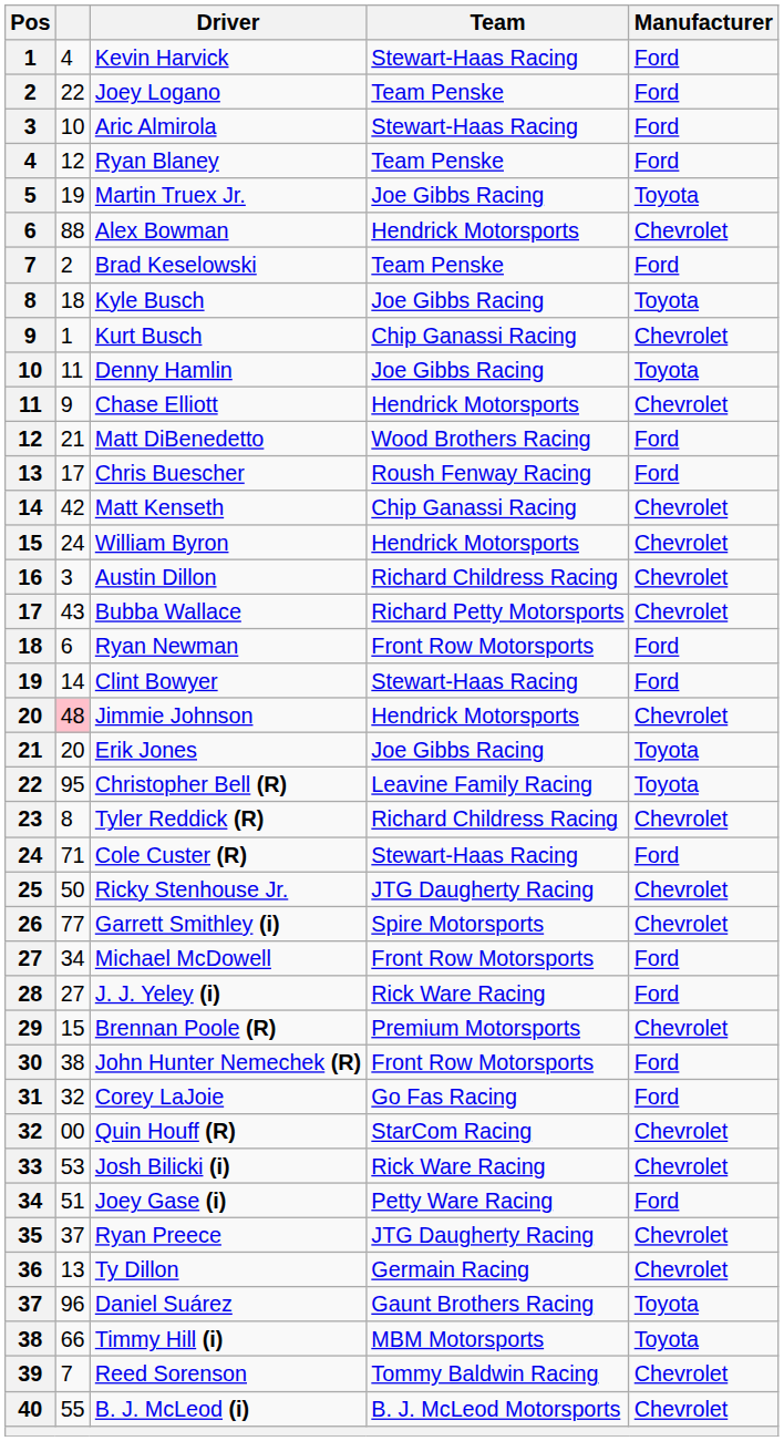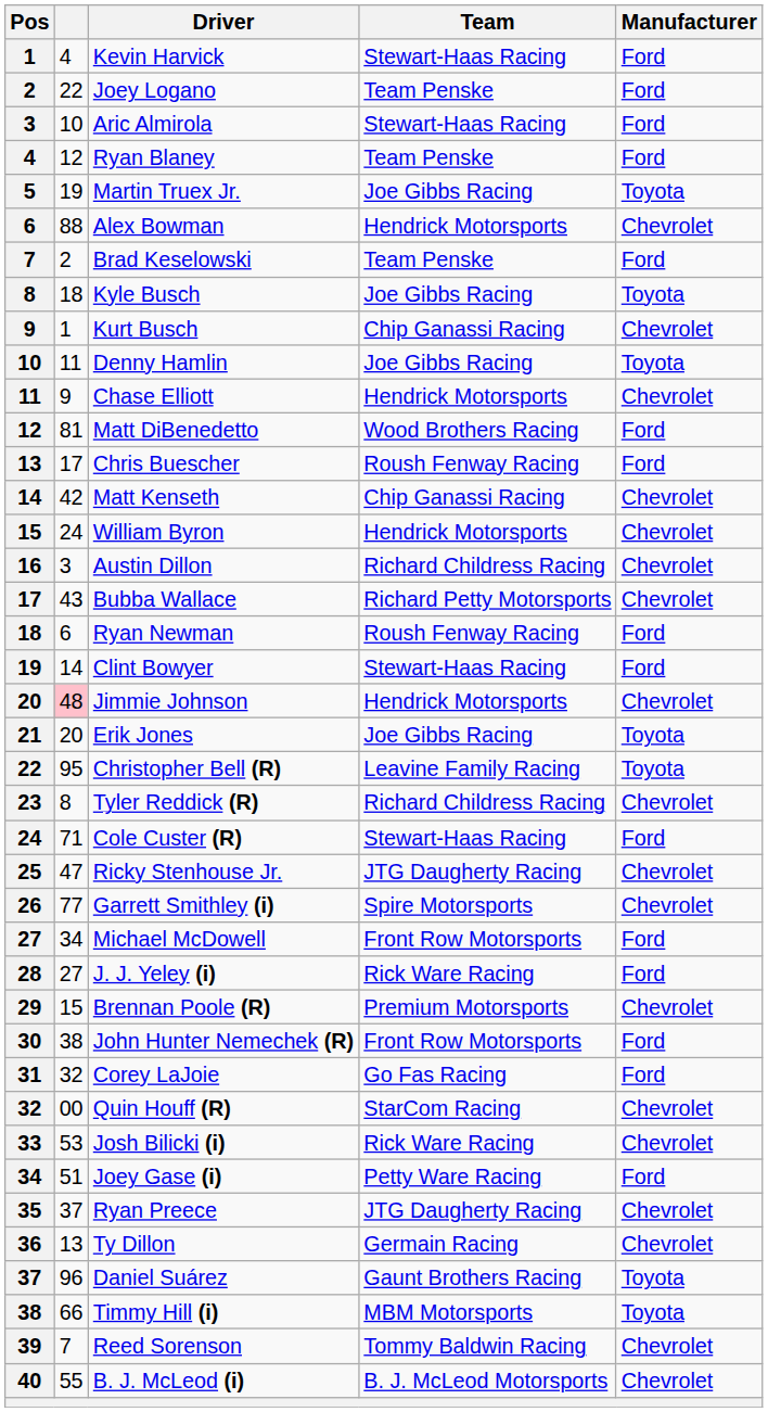Matt DiBenedetto | column 2: 21 -> 81
Ryan Newman | Team: Front Row Motorsports -> Roush Fenway Racing
Ricky Stenhouse Jr. | column 2: 50 -> 47
